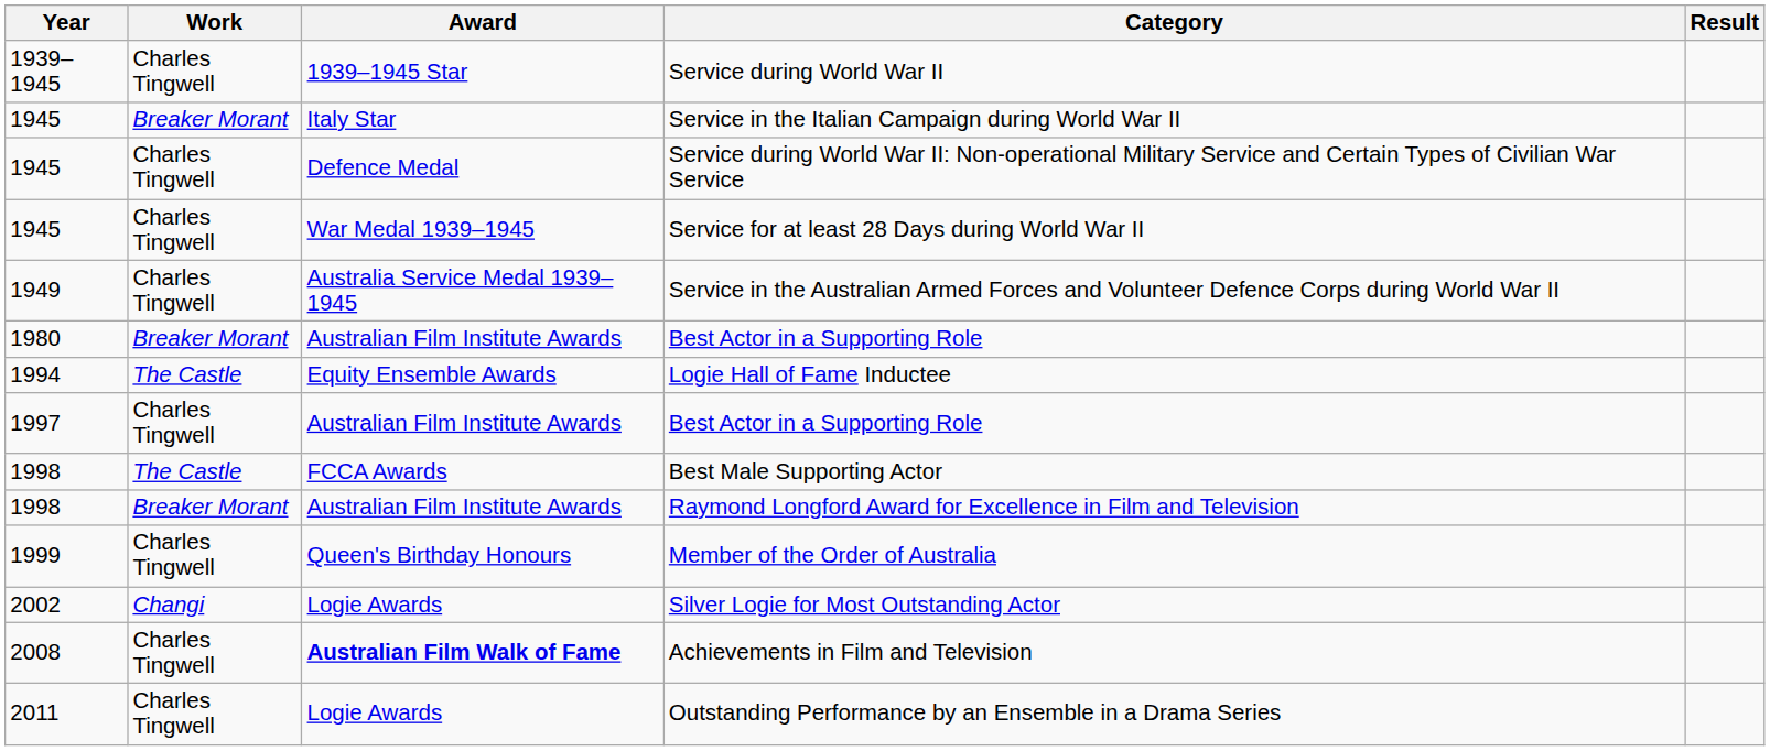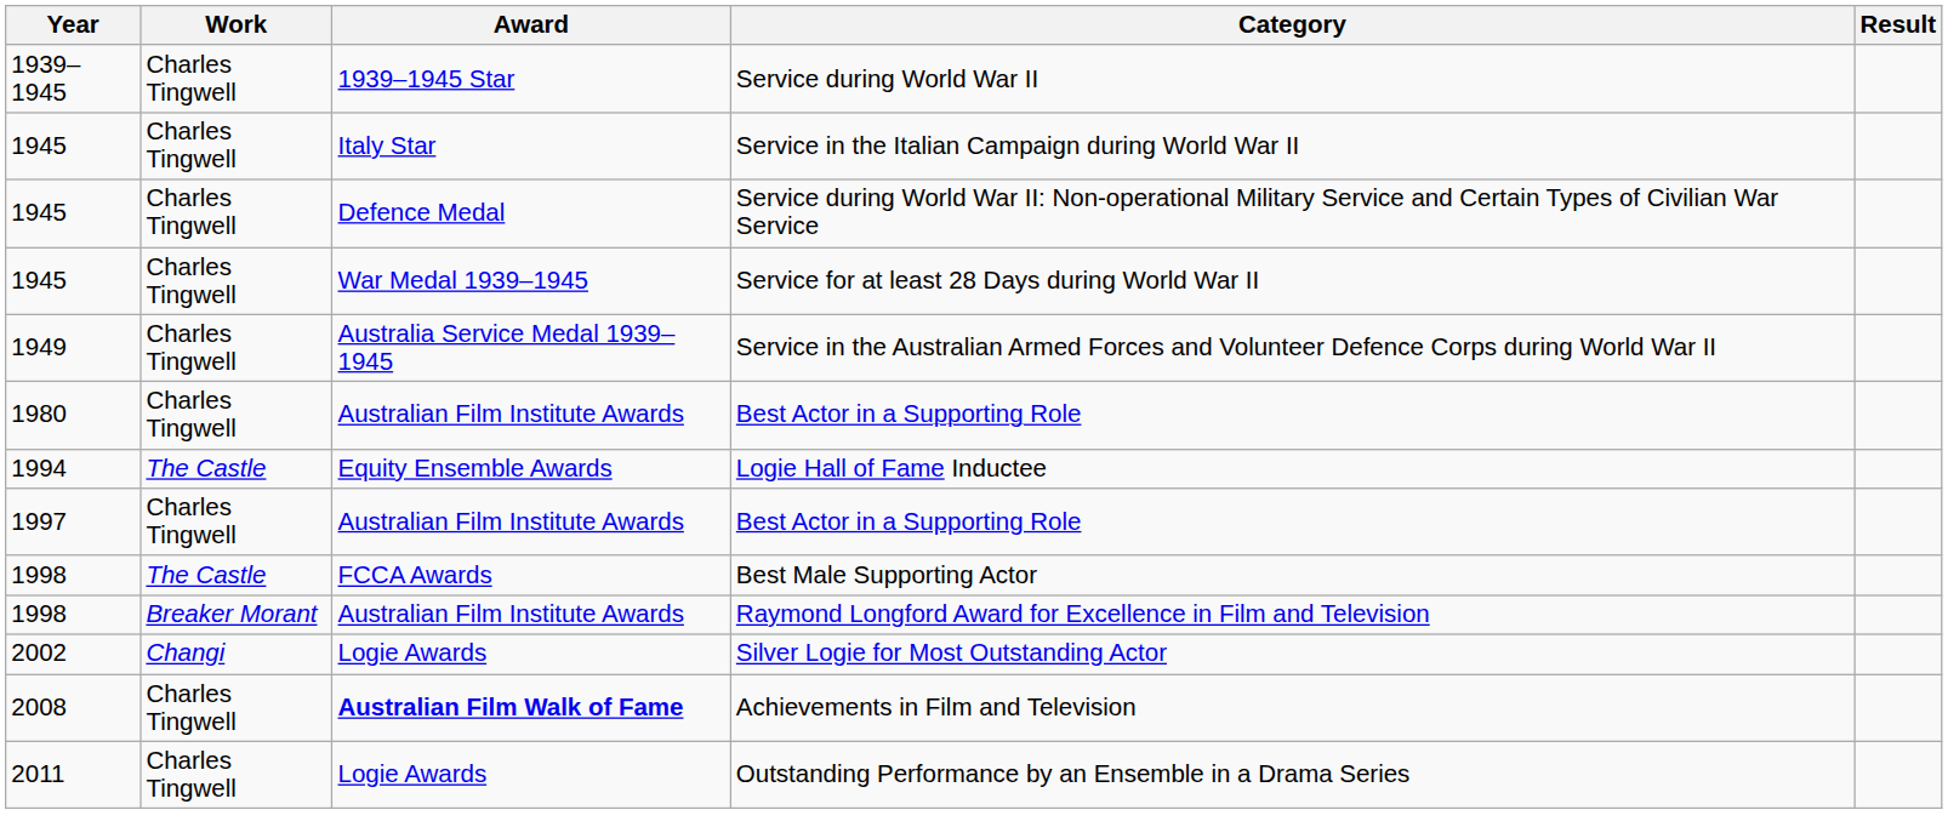Service in the Italian Campaign during World War II | Work: Breaker Morant -> Charles Tingwell
1980 / Best Actor in a Supporting Role | Work: Breaker Morant -> Charles Tingwell
- row: 1999 | Charles Tingwell | Queen's Birthday Honours | Member of the Order of Australia
